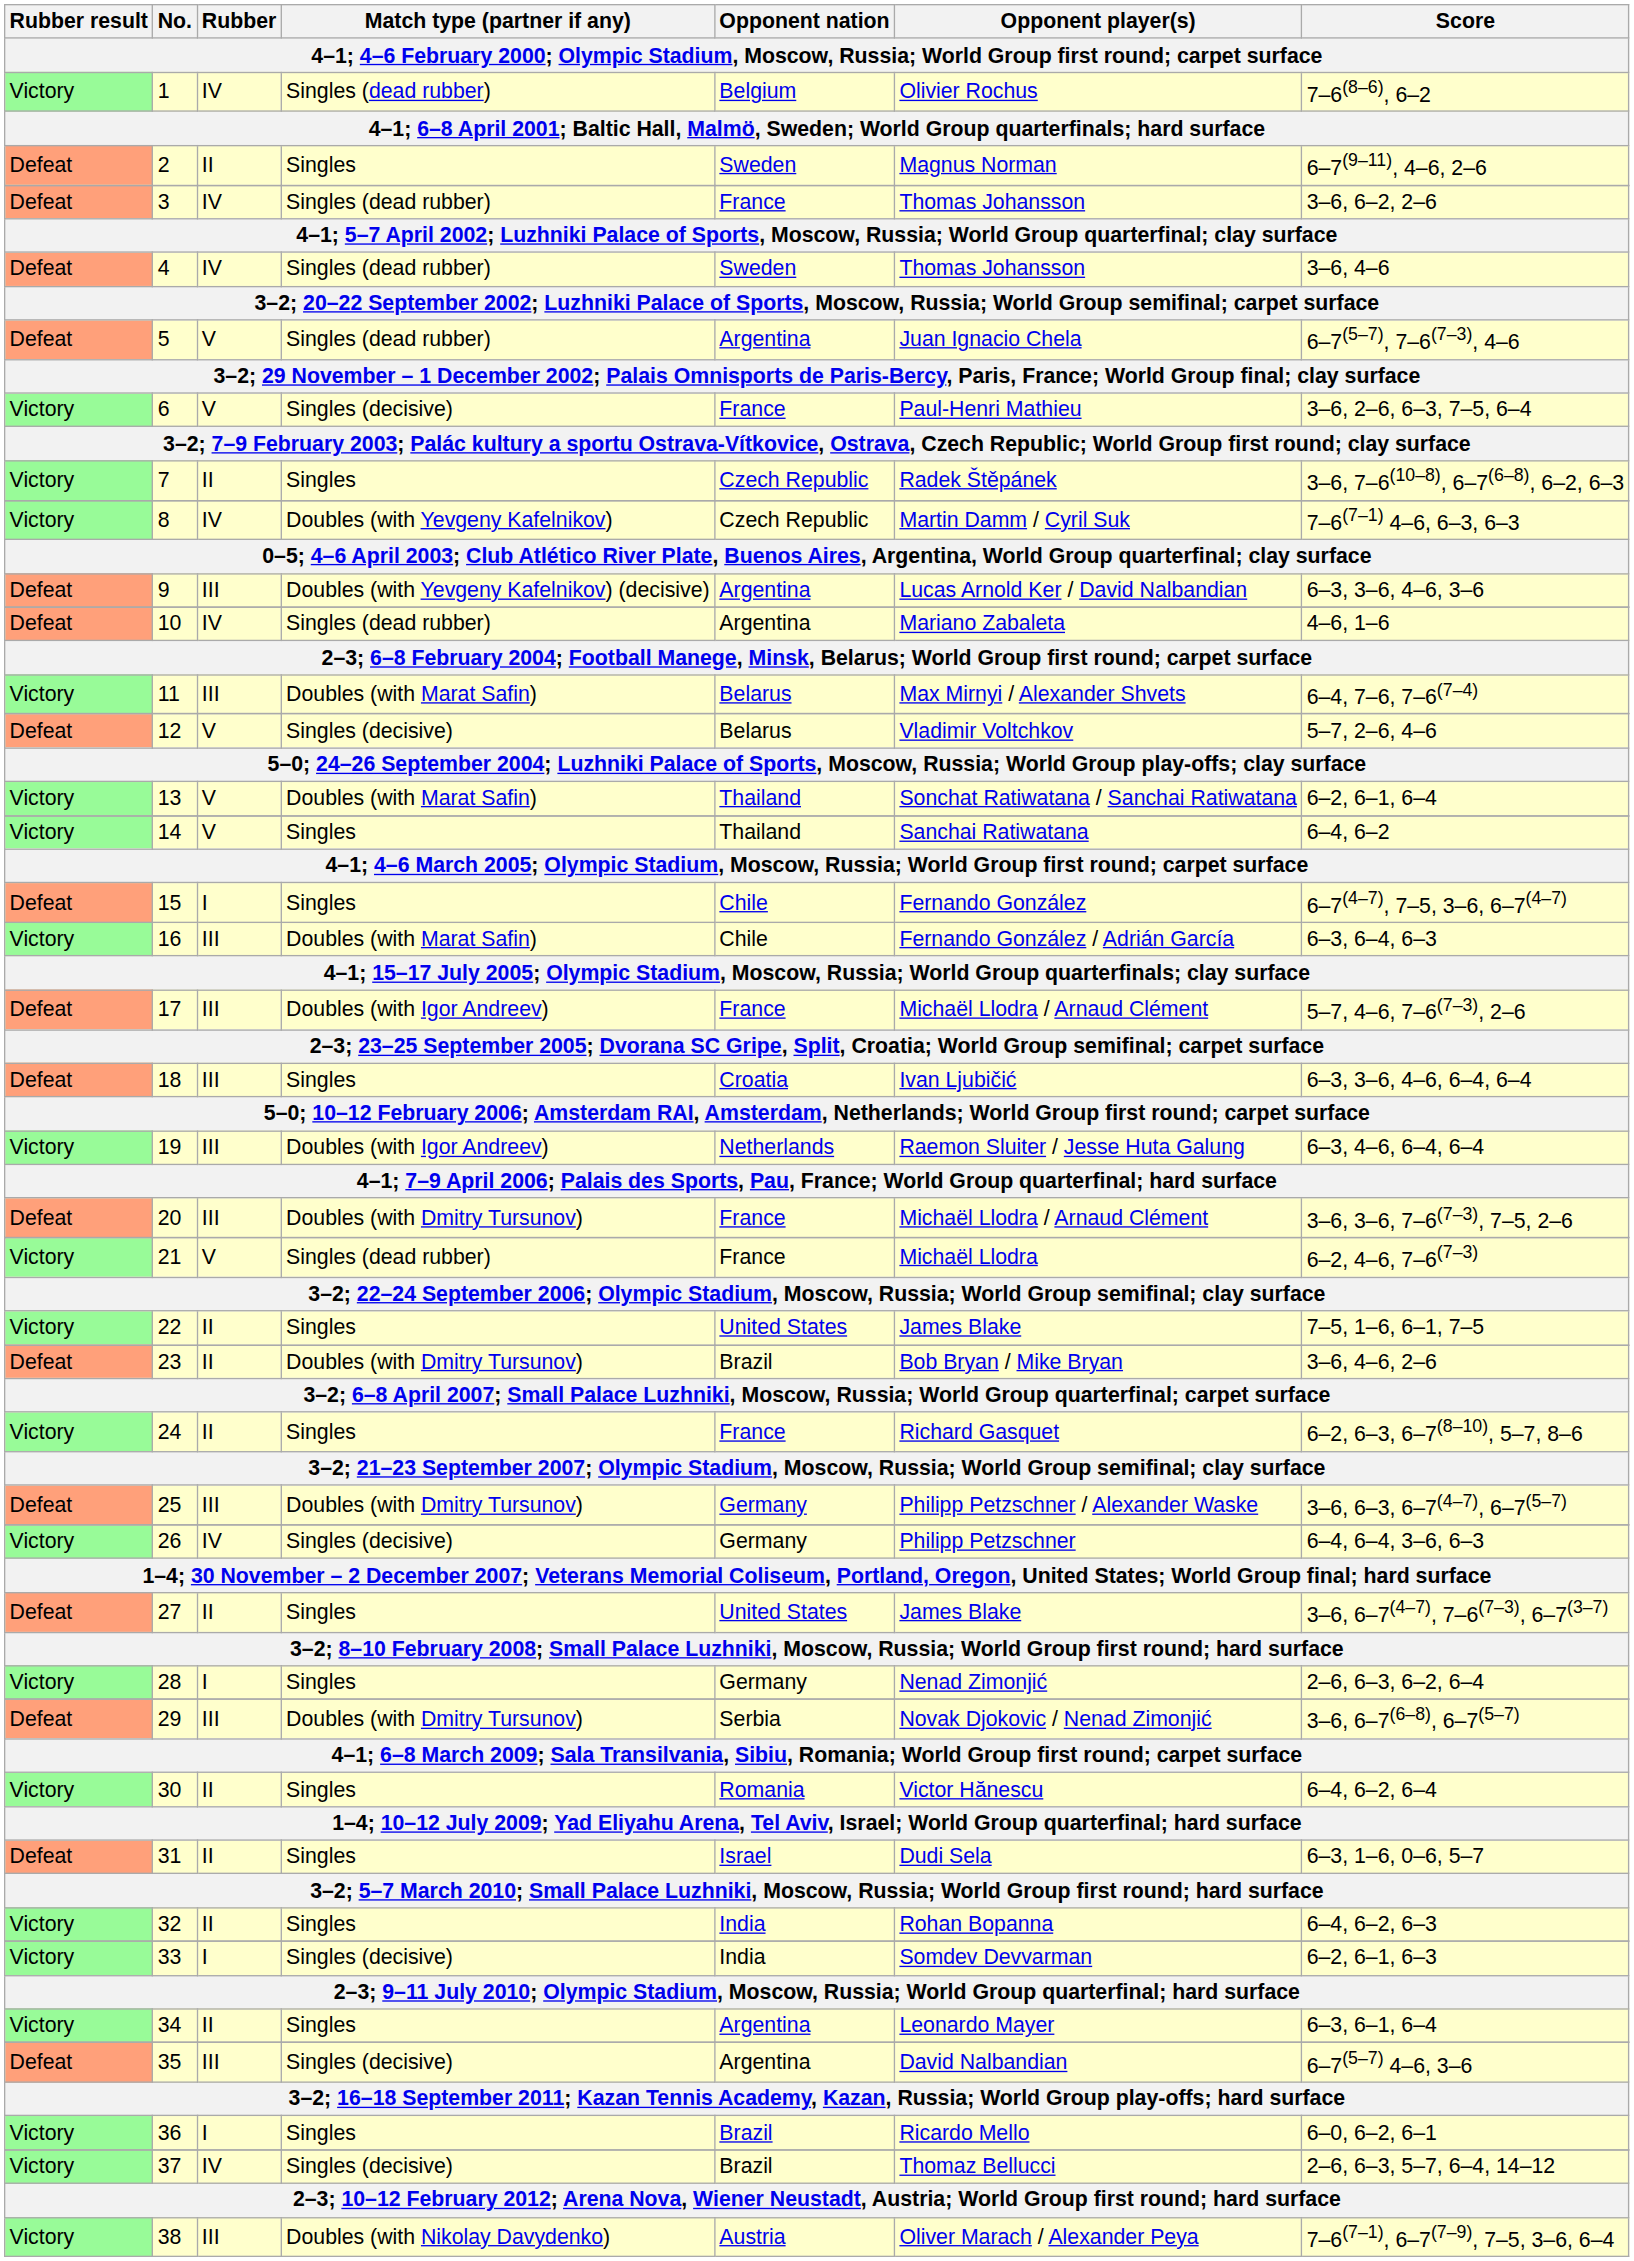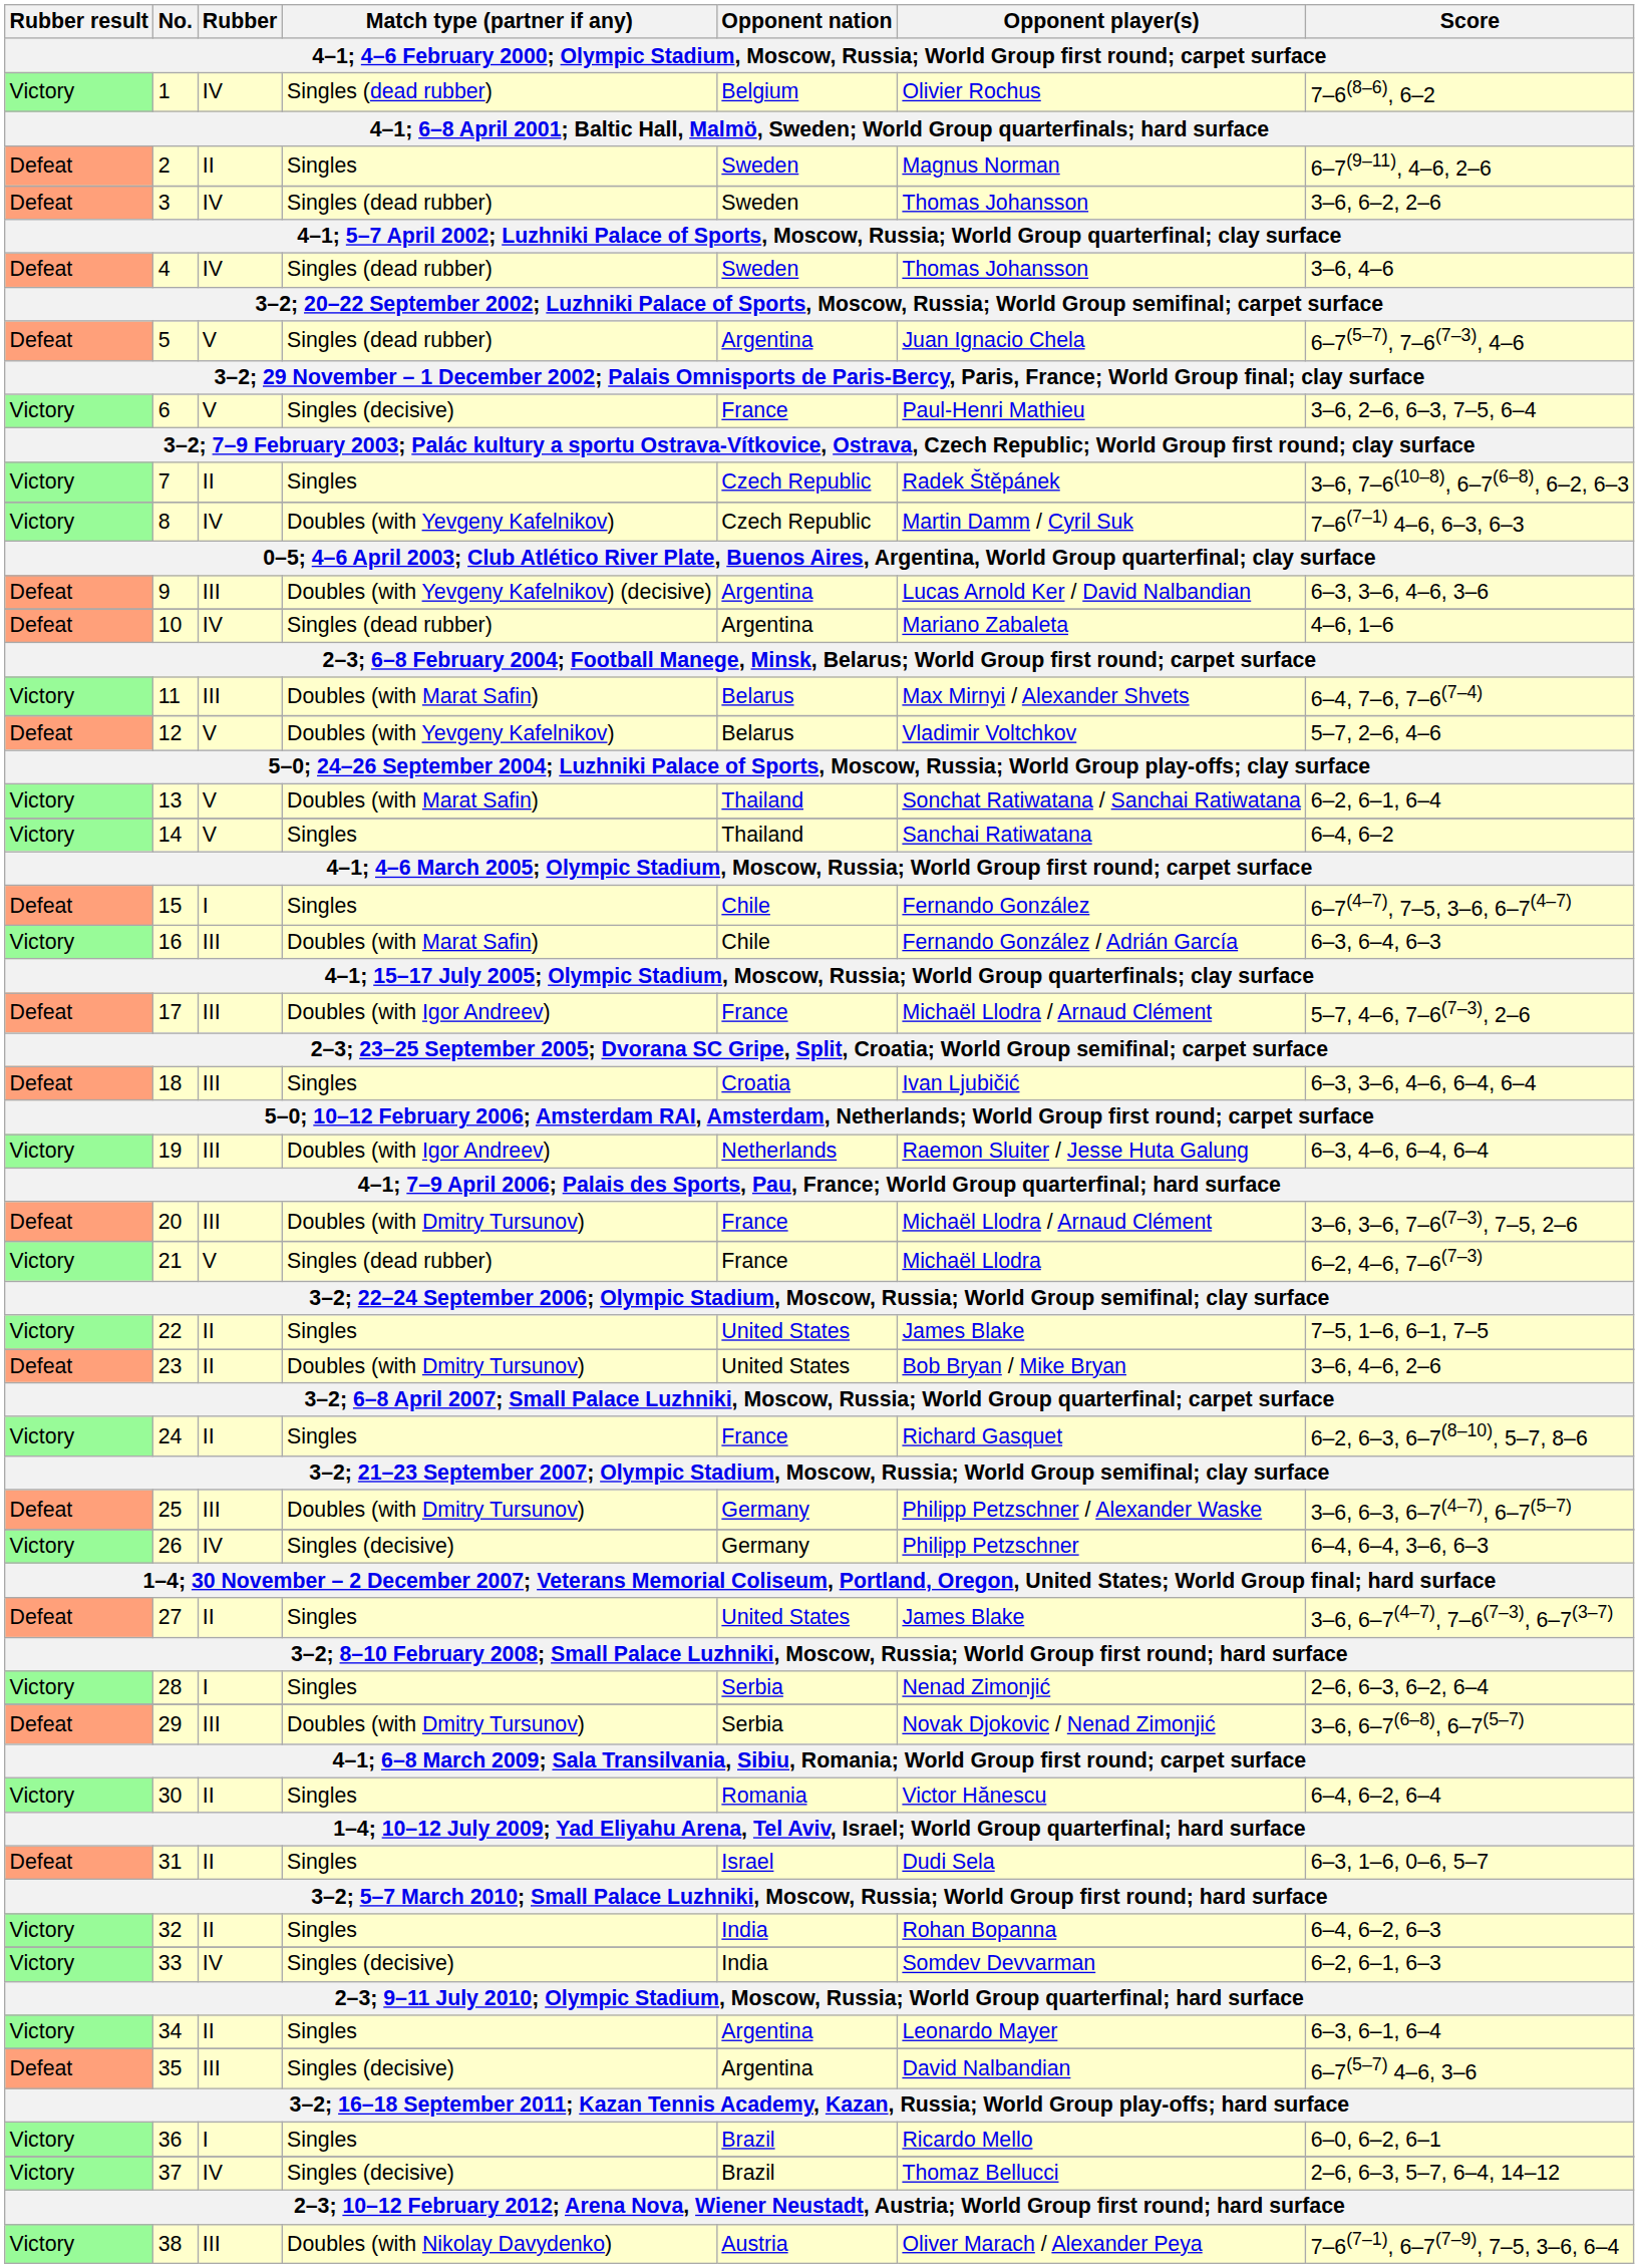3 | Opponent nation: France -> Sweden
12 | Match type (partner if any): Singles (decisive) -> Doubles (with Yevgeny Kafelnikov)
23 | Opponent nation: Brazil -> United States
28 | Opponent nation: Germany -> Serbia
33 | Rubber: I -> IV
